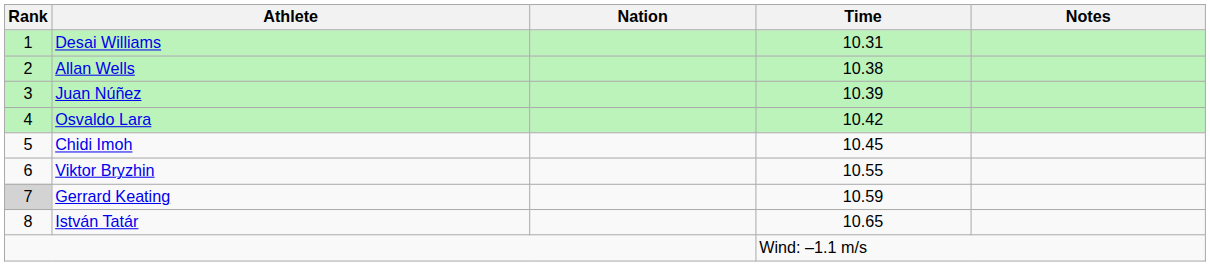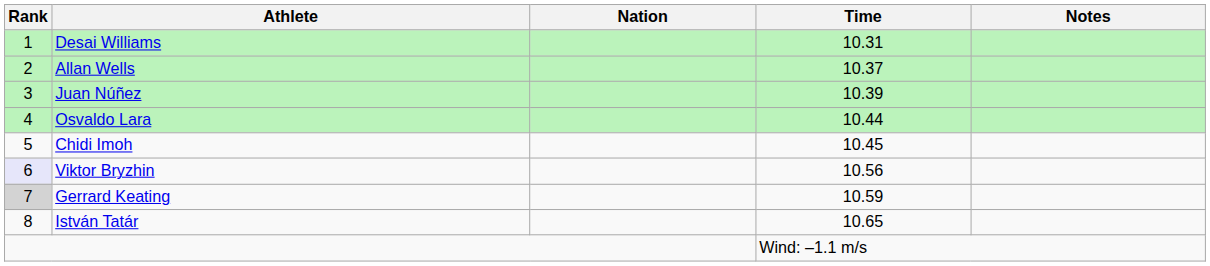Allan Wells | Time: 10.38 -> 10.37
Osvaldo Lara | Time: 10.42 -> 10.44
Viktor Bryzhin | Rank: no background -> lavender background
Viktor Bryzhin | Time: 10.55 -> 10.56
